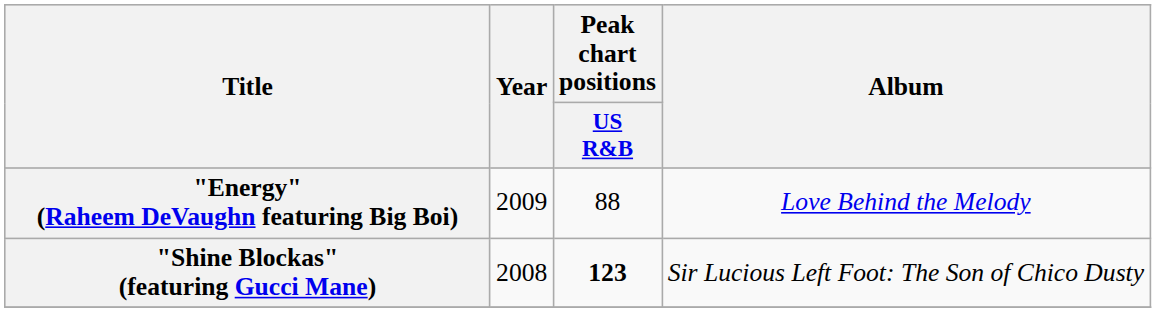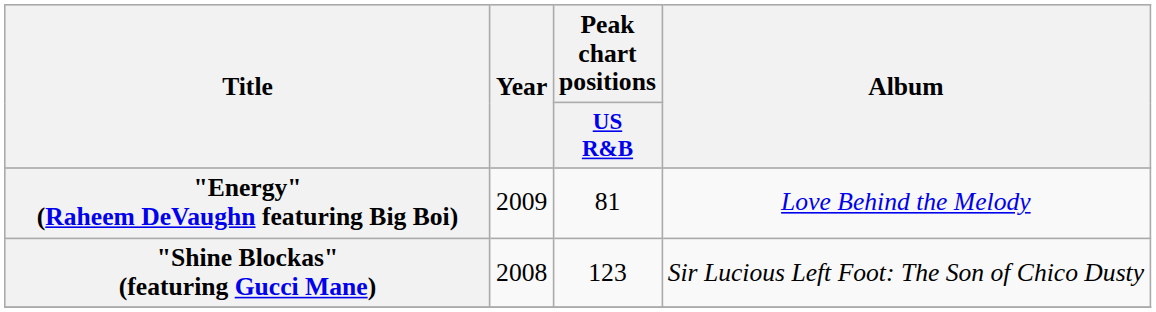"Energy" (Raheem DeVaughn featuring Big Boi) | Peak chart positions / US R&B: 88 -> 81
"Shine Blockas" (featuring Gucci Mane) | Peak chart positions / US R&B: bold -> normal
